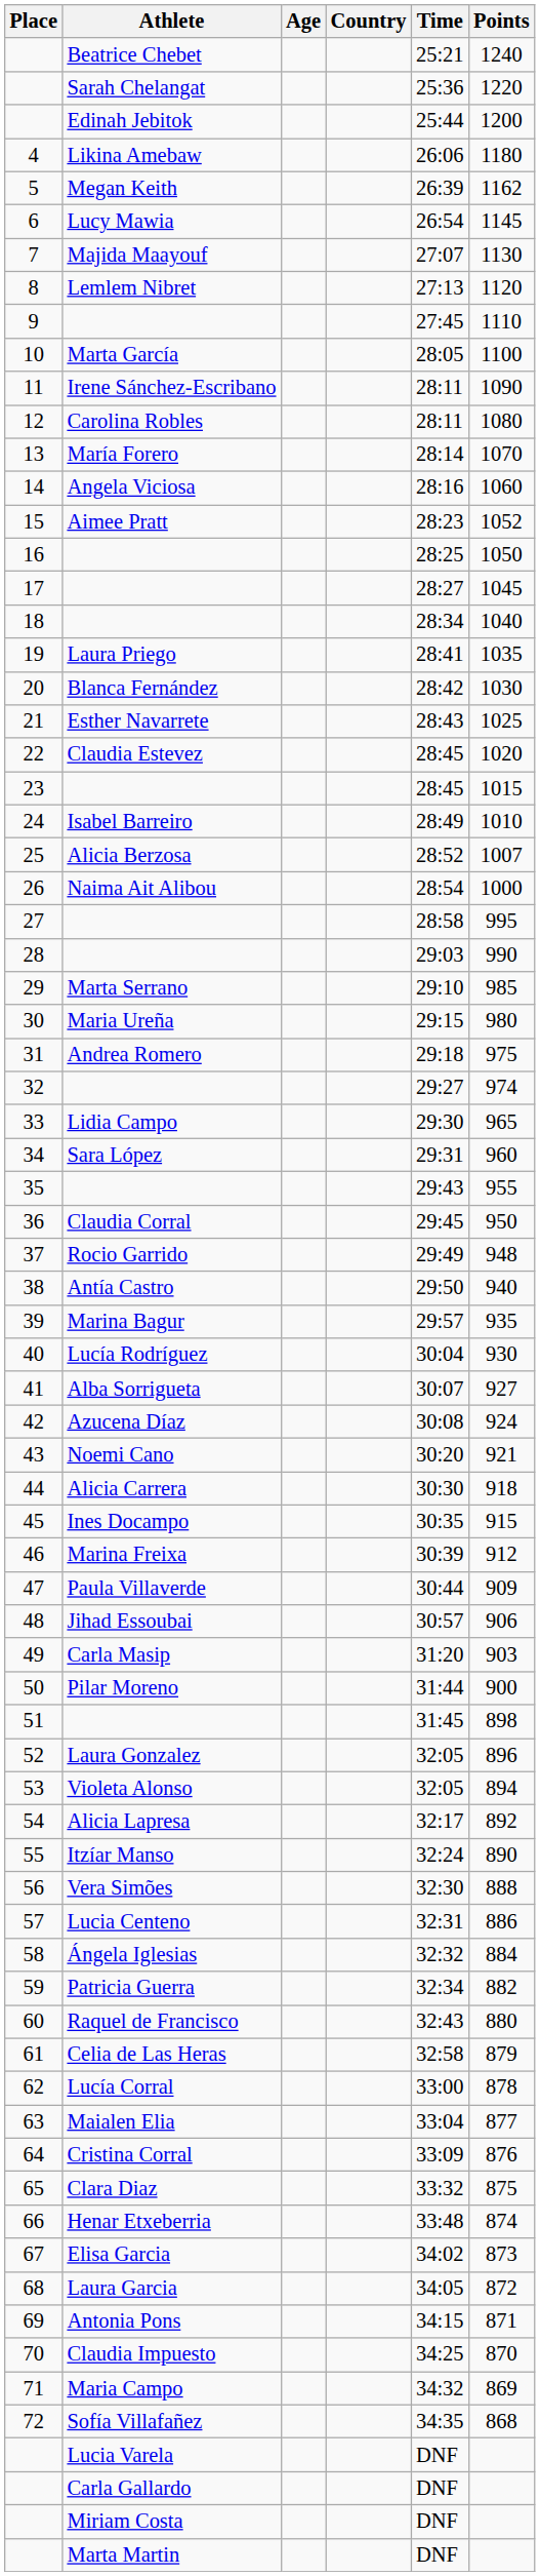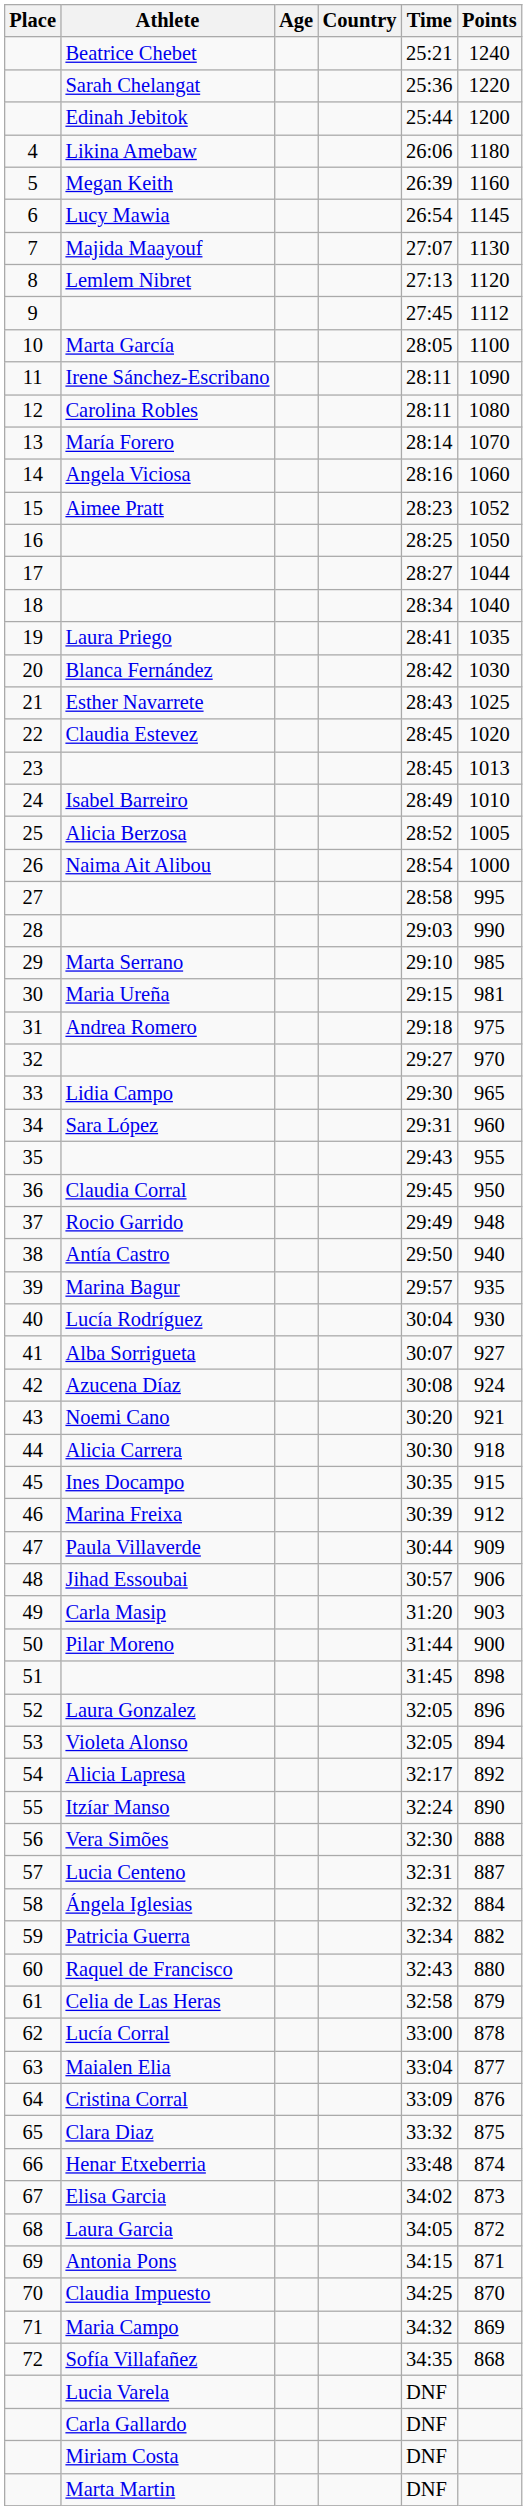5 | Points: 1162 -> 1160
9 | Points: 1110 -> 1112
17 | Points: 1045 -> 1044
23 | Points: 1015 -> 1013
25 | Points: 1007 -> 1005
30 | Points: 980 -> 981
32 | Points: 974 -> 970
57 | Points: 886 -> 887
